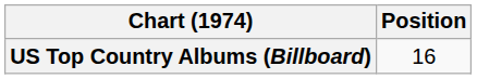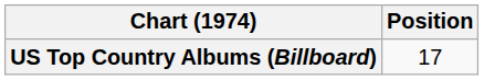US Top Country Albums (Billboard) | Position: 16 -> 17
